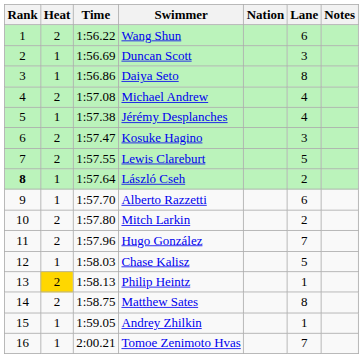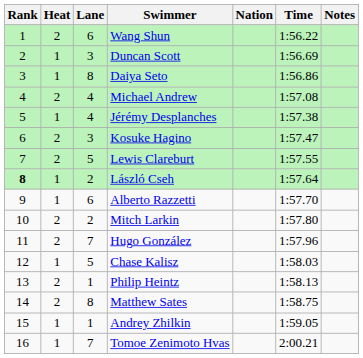columns swapped: Lane <-> Time
Philip Heintz | Heat: gold background -> no background
